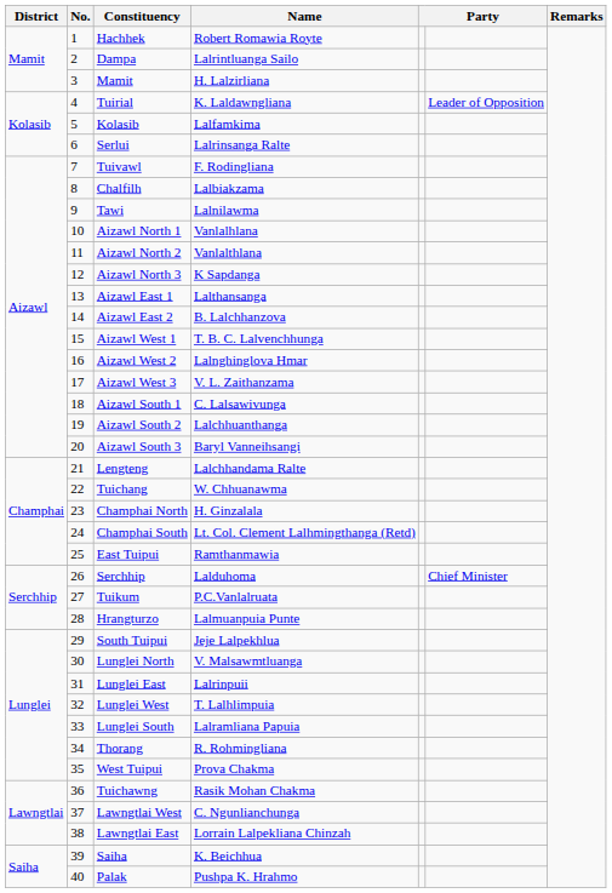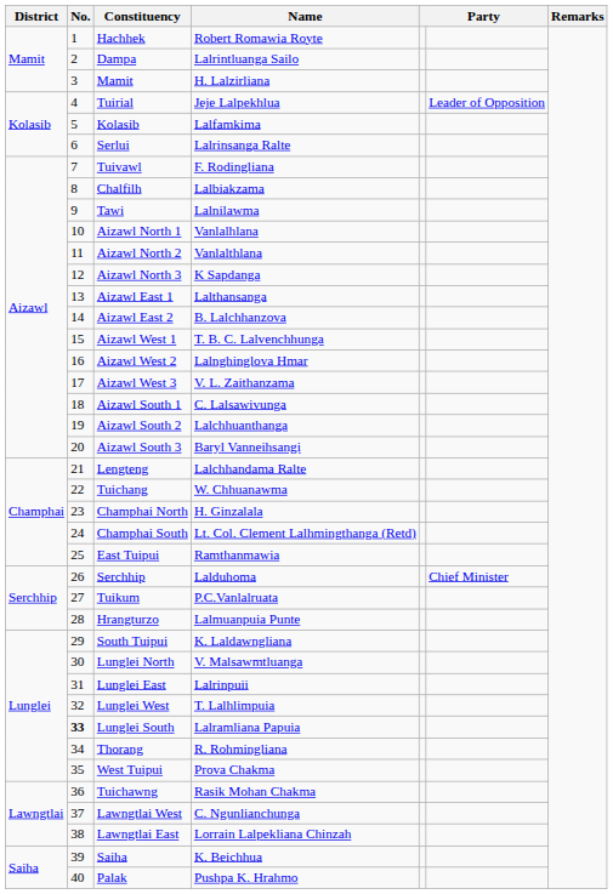Tuirial | Name: K. Laldawngliana -> Jeje Lalpekhlua
South Tuipui | Name: Jeje Lalpekhlua -> K. Laldawngliana
Lunglei South | No.: normal -> bold
